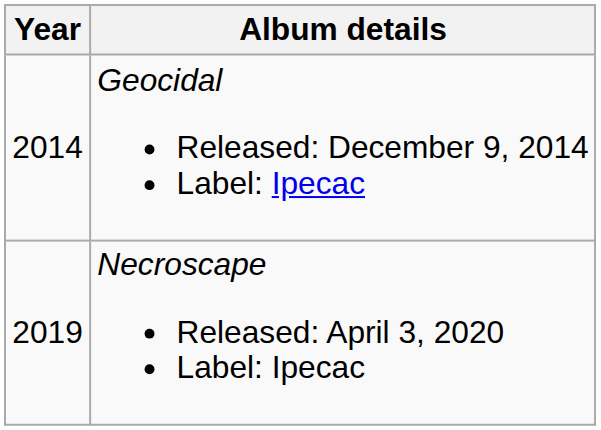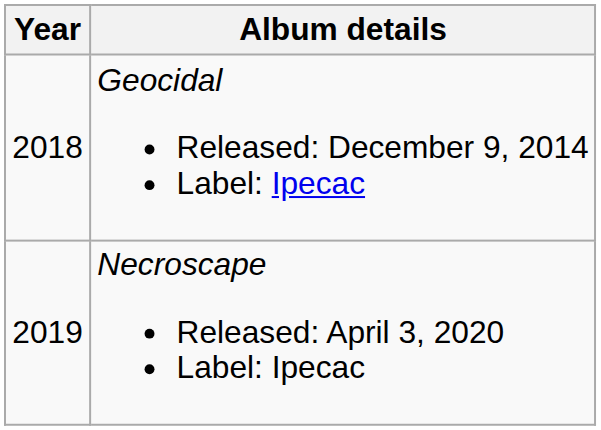Geocidal Released: December 9, 2014 Label: Ipecac | Year: 2014 -> 2018
